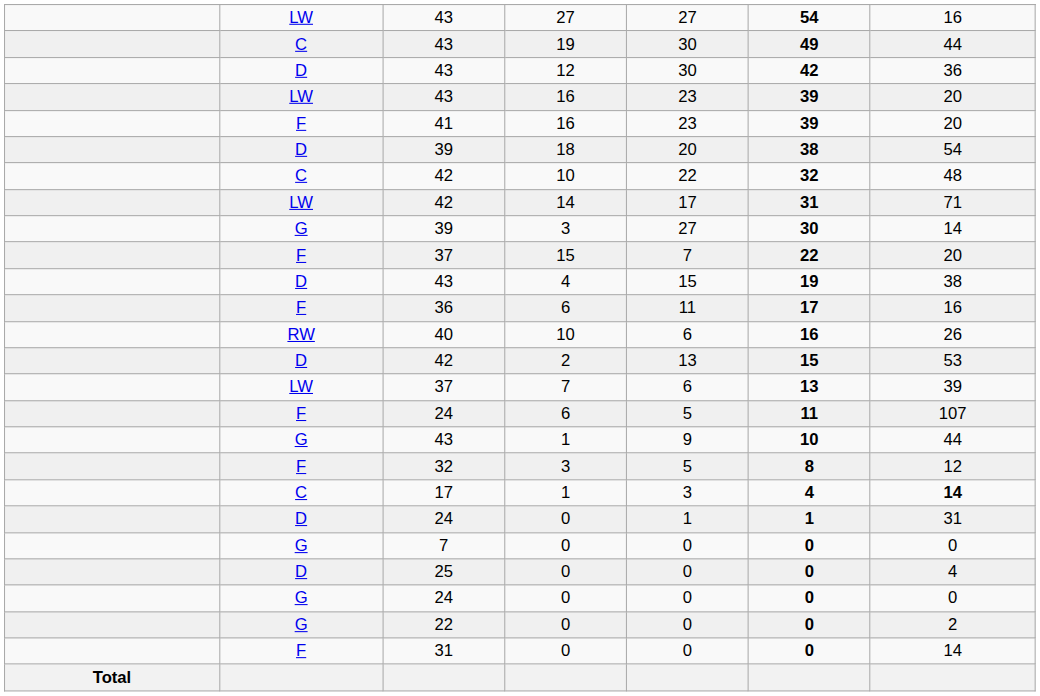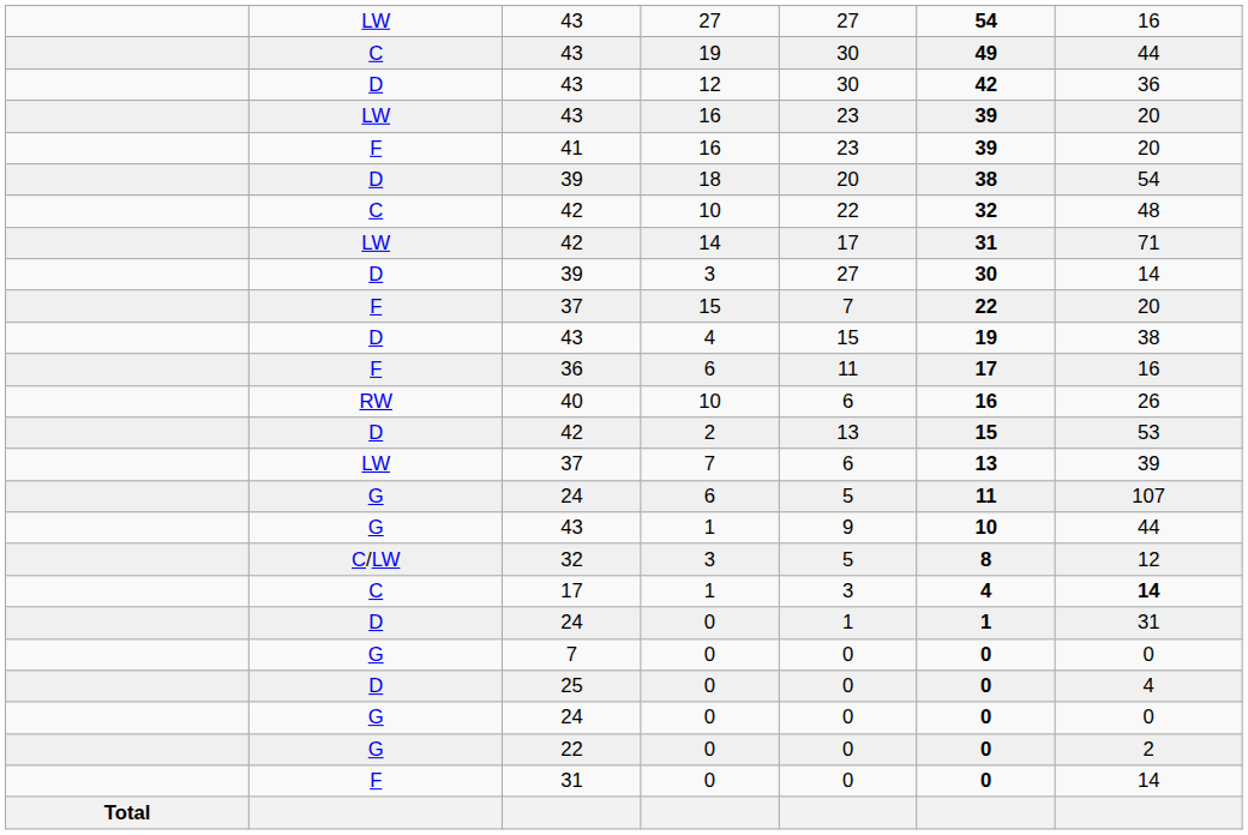39 / 3 | column 2: G -> D
24 / 6 | column 2: F -> G
32 / 3 | column 2: F -> C/LW
